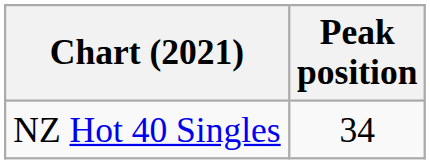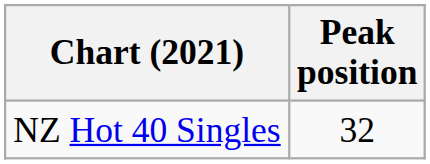NZ Hot 40 Singles | Peak position: 34 -> 32
